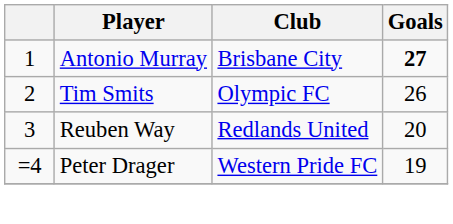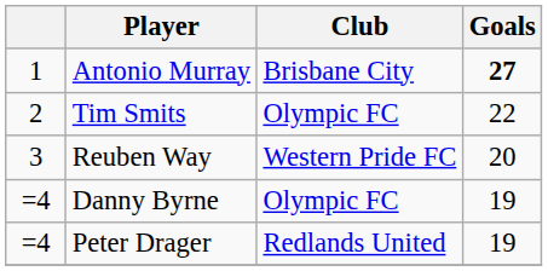Tim Smits | Goals: 26 -> 22
Reuben Way | Club: Redlands United -> Western Pride FC
+ row: =4 | Danny Byrne | Olympic FC | 19
Peter Drager | Club: Western Pride FC -> Redlands United
